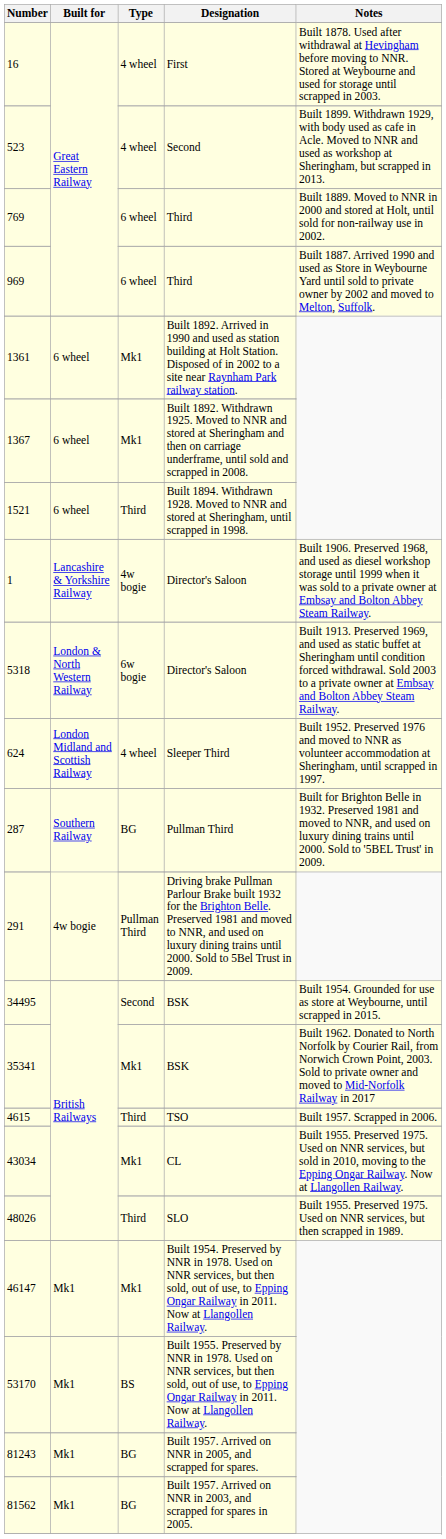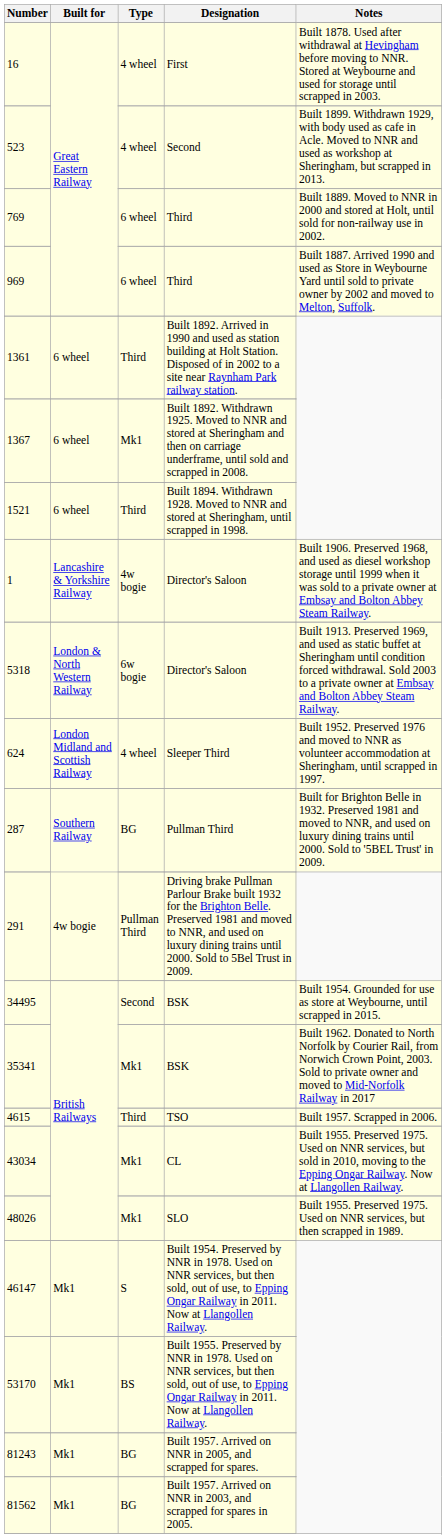1361 | Type: Mk1 -> Third
48026 | Type: Third -> Mk1
46147 | Type: Mk1 -> S
